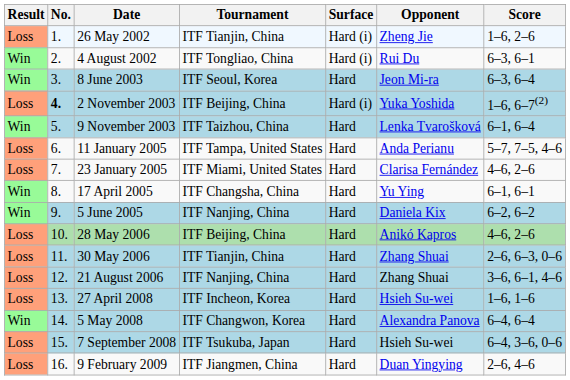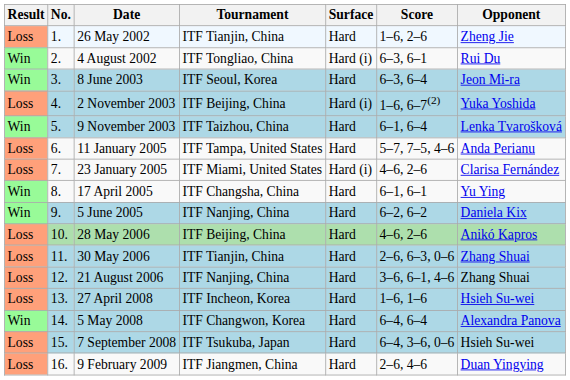columns swapped: Opponent <-> Score
26 May 2002 | Surface: Hard (i) -> Hard
2 November 2003 | No.: bold -> normal
23 January 2005 | Surface: Hard -> Hard (i)
